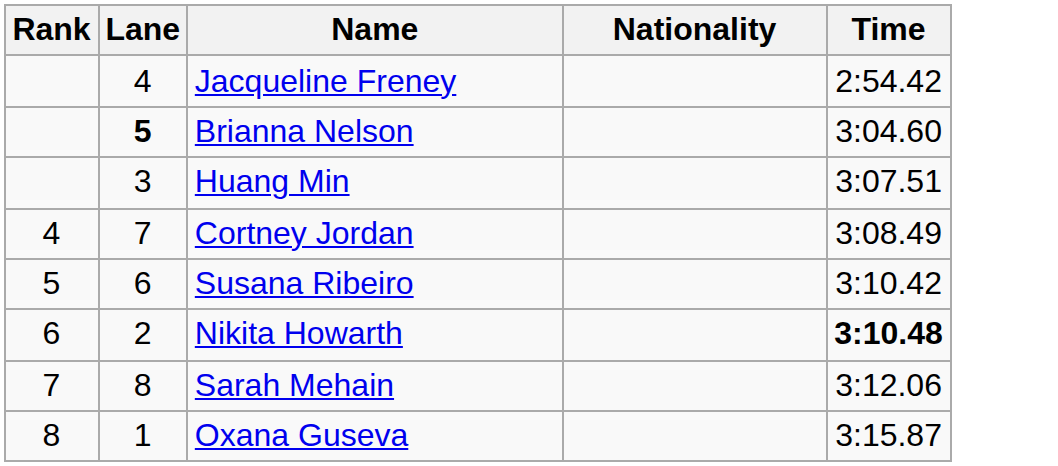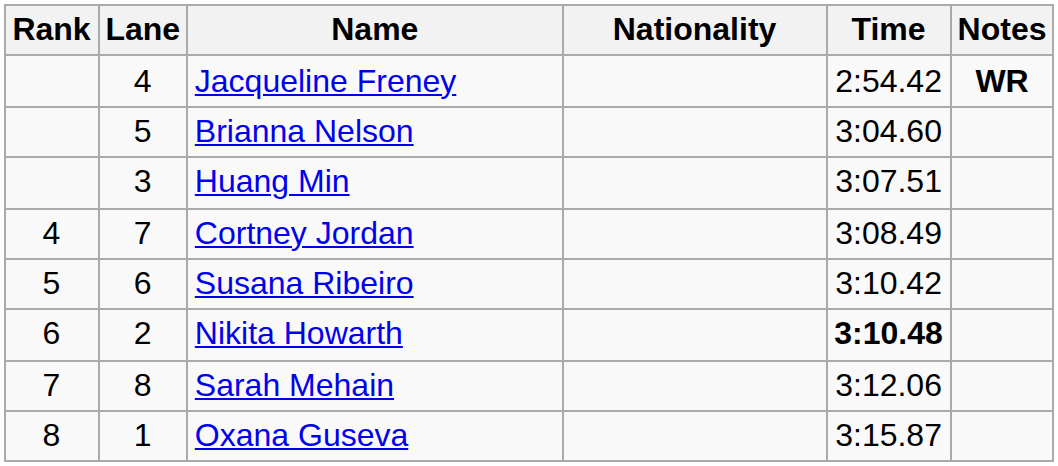+ column: Notes | WR
Brianna Nelson | Lane: bold -> normal
